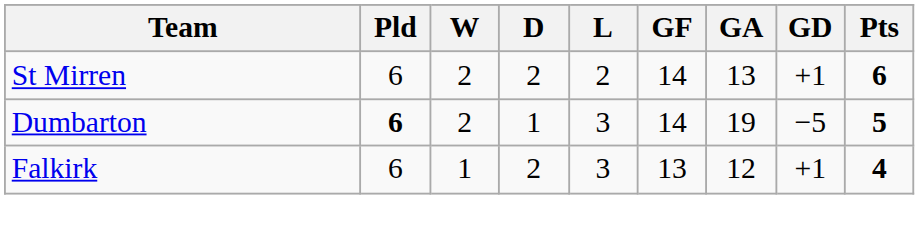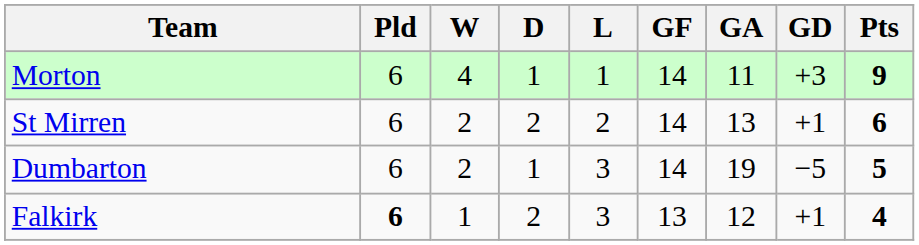+ row: Morton | 6 | 4 | 1 | 1 | 14 | 11 | +3 | 9
Dumbarton | Pld: bold -> normal
Falkirk | Pld: normal -> bold
